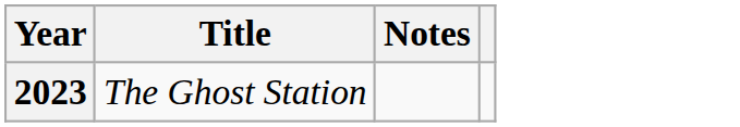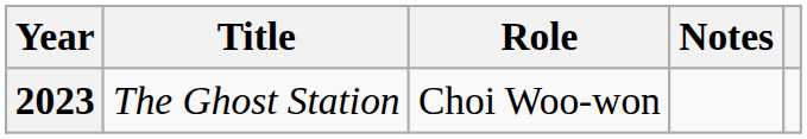+ column: Role | Choi Woo-won
